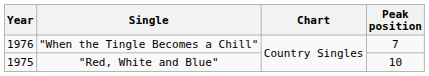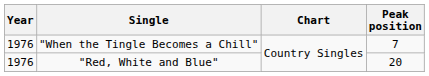"Red, White and Blue" | Year: 1975 -> 1976
"Red, White and Blue" | Peak position: 10 -> 20
